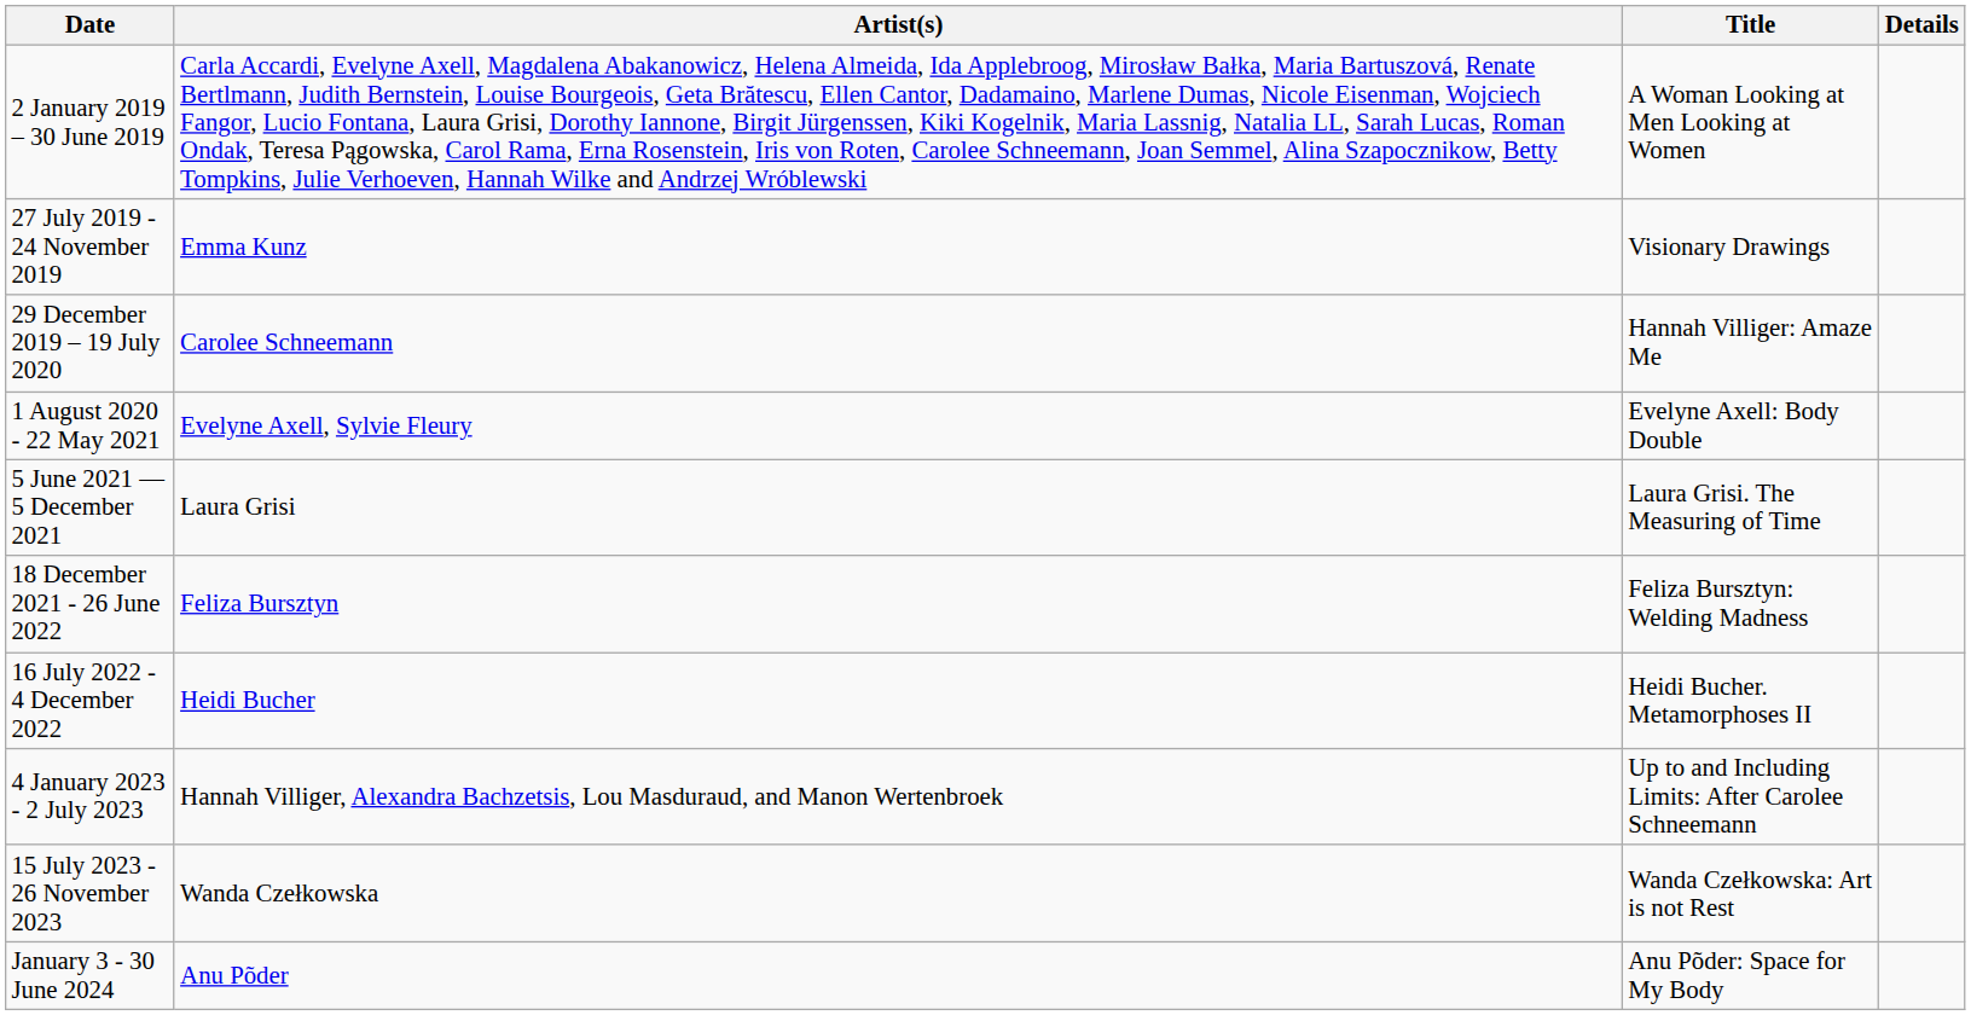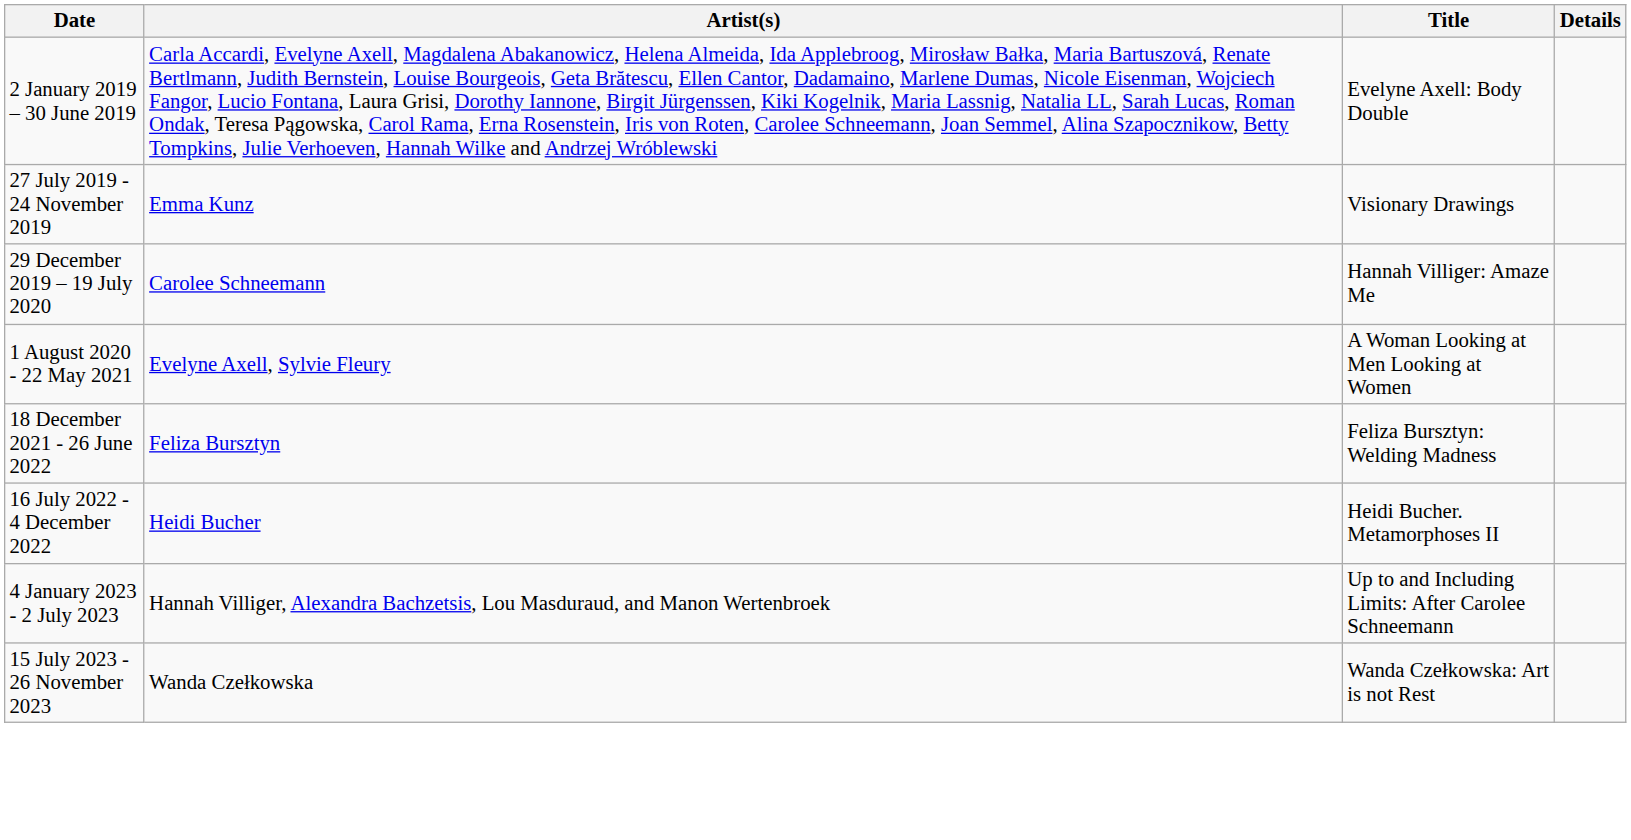2 January 2019 – 30 June 2019 | Title: A Woman Looking at Men Looking at Women -> Evelyne Axell: Body Double
1 August 2020 - 22 May 2021 | Title: Evelyne Axell: Body Double -> A Woman Looking at Men Looking at Women
- row: 5 June 2021 — 5 December 2021 | Laura Grisi | Laura Grisi. The Measuring of Time
- row: January 3 - 30 June 2024 | Anu Põder | Anu Põder: Space for My Body
